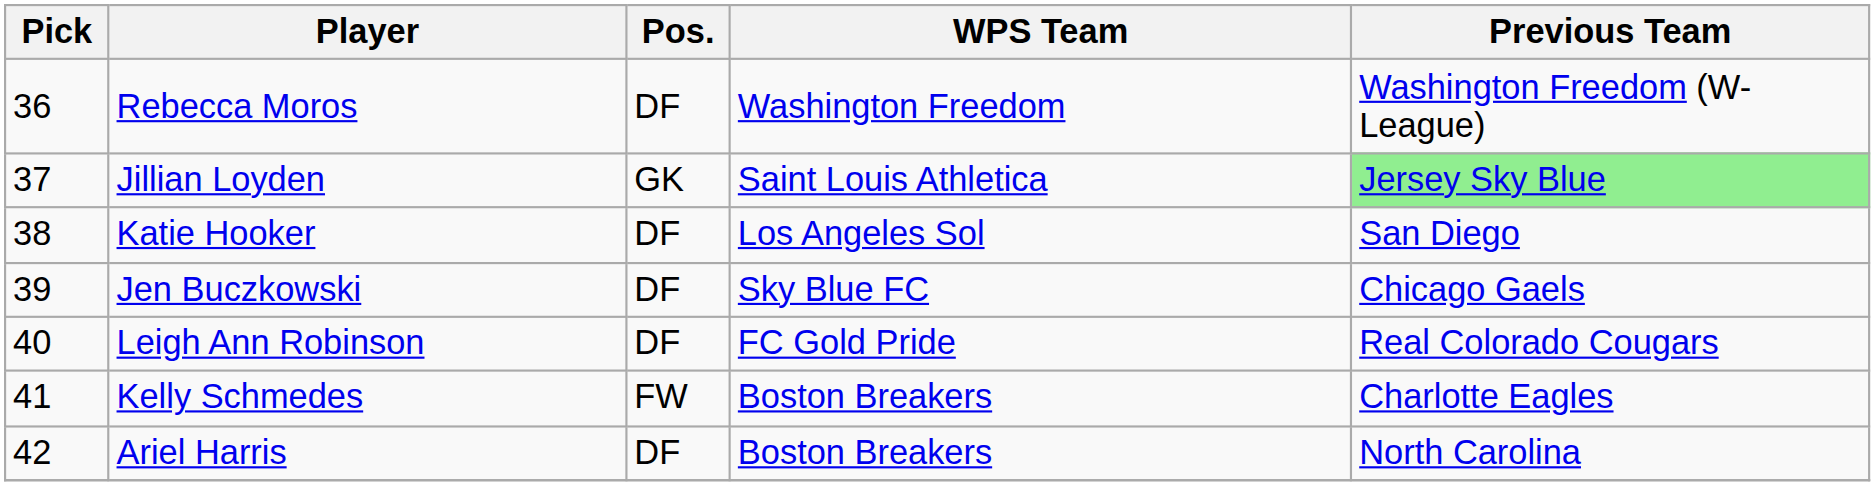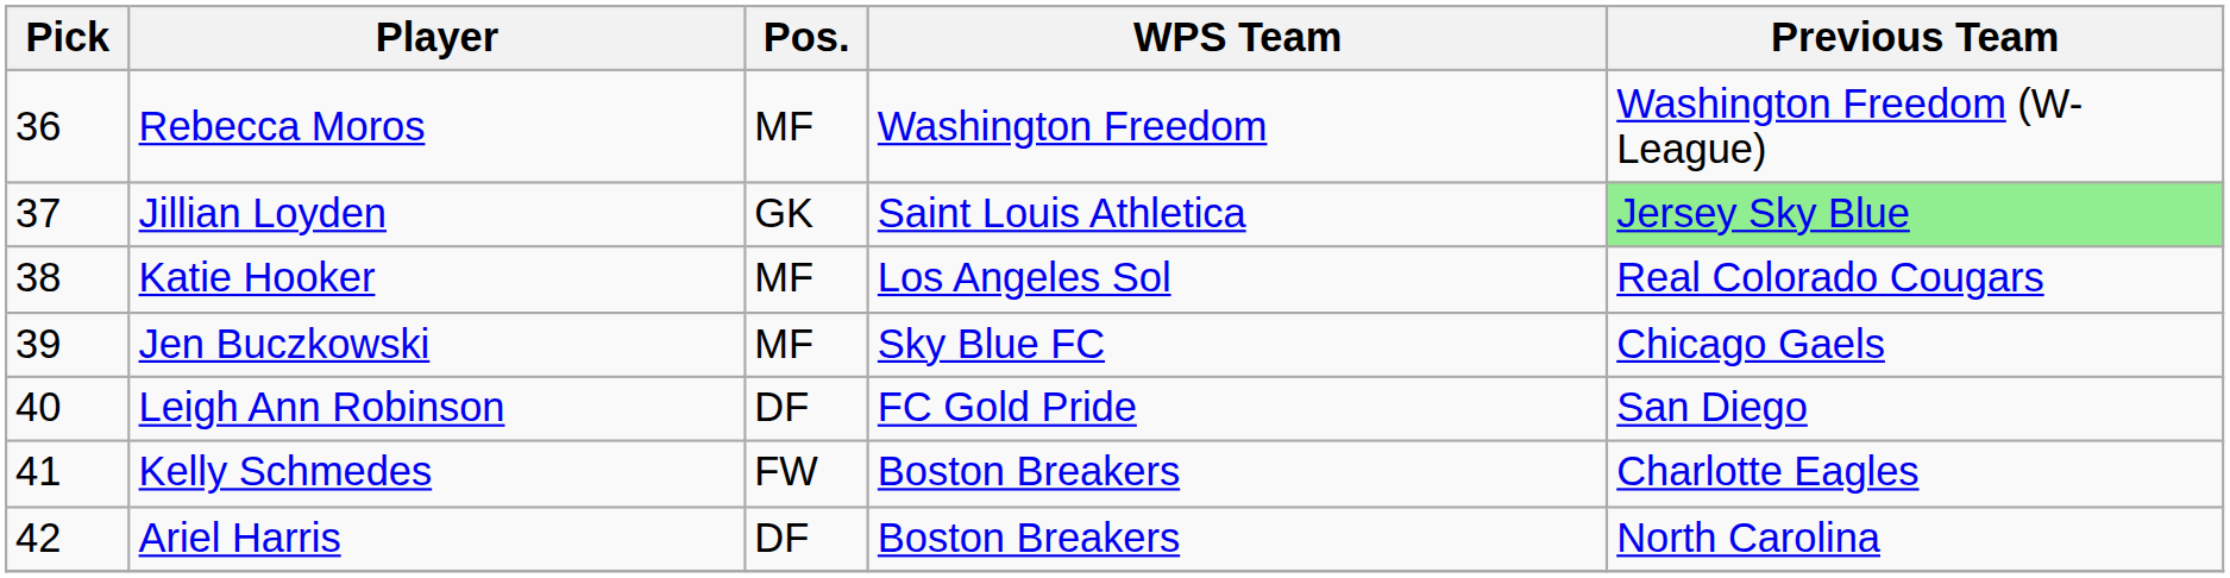Rebecca Moros | Pos.: DF -> MF
Katie Hooker | Pos.: DF -> MF
Katie Hooker | Previous Team: San Diego -> Real Colorado Cougars
Jen Buczkowski | Pos.: DF -> MF
Leigh Ann Robinson | Previous Team: Real Colorado Cougars -> San Diego
